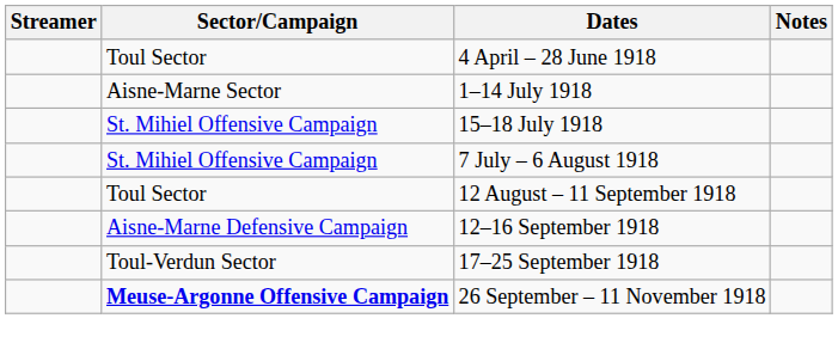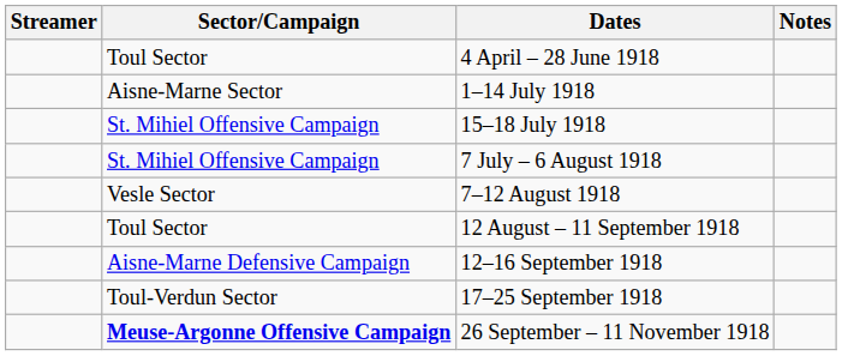+ row: Vesle Sector | 7–12 August 1918
